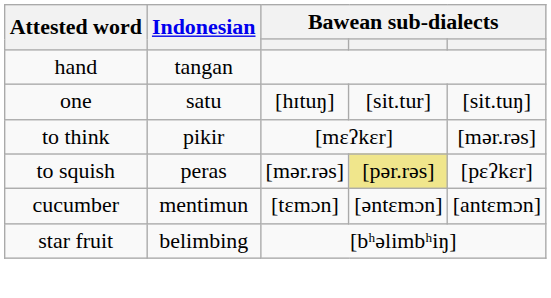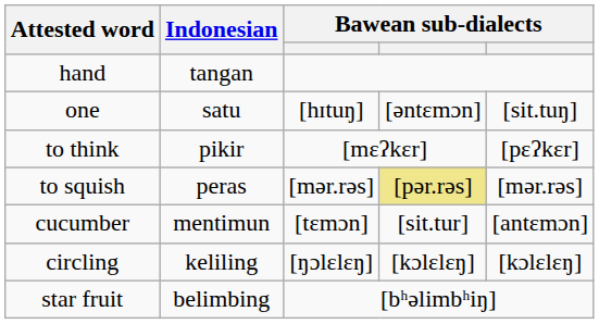one | column 4: [sit.tur] -> [ǝntεmɔn]
to think | column 5: [mǝr.rǝs] -> [pεʔkεr]
to squish | column 5: [pεʔkεr] -> [mǝr.rǝs]
cucumber | column 4: [ǝntεmɔn] -> [sit.tur]
+ row: circling | keliling | [ŋɔlεlεŋ] | [kɔlεlεŋ] | [kɔlεlεŋ]
